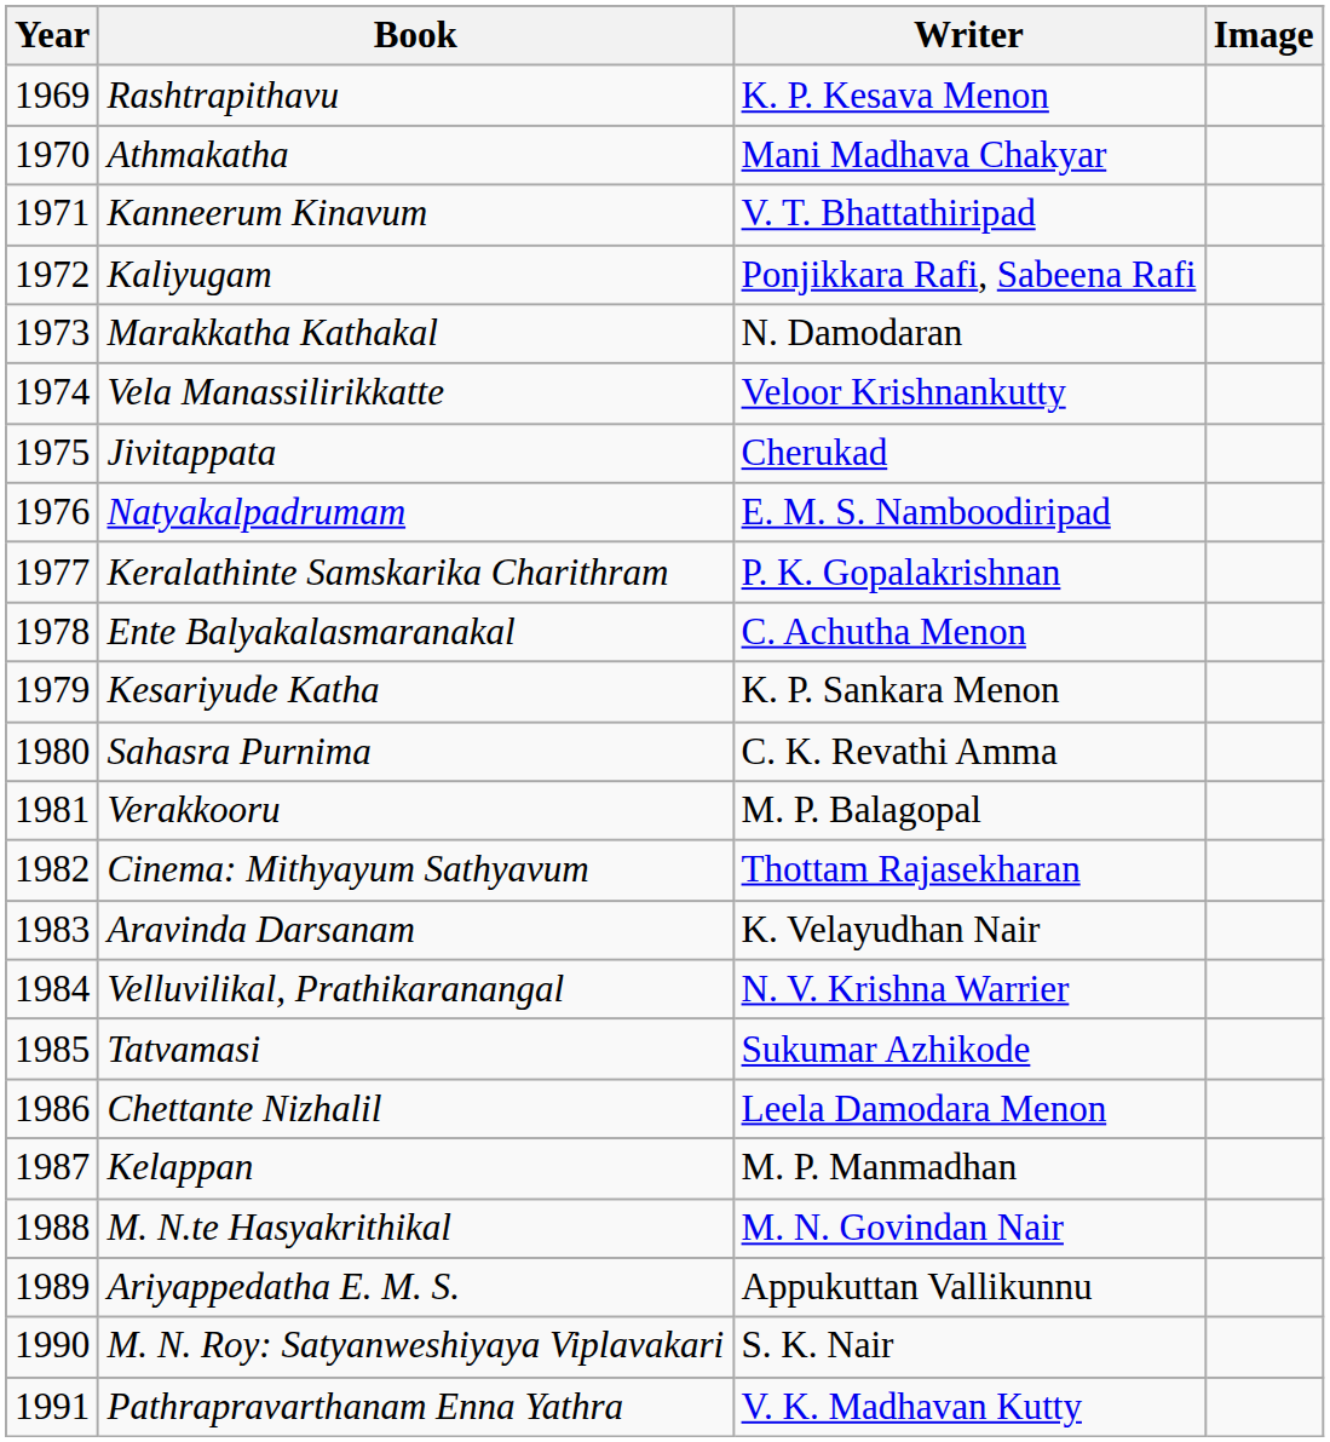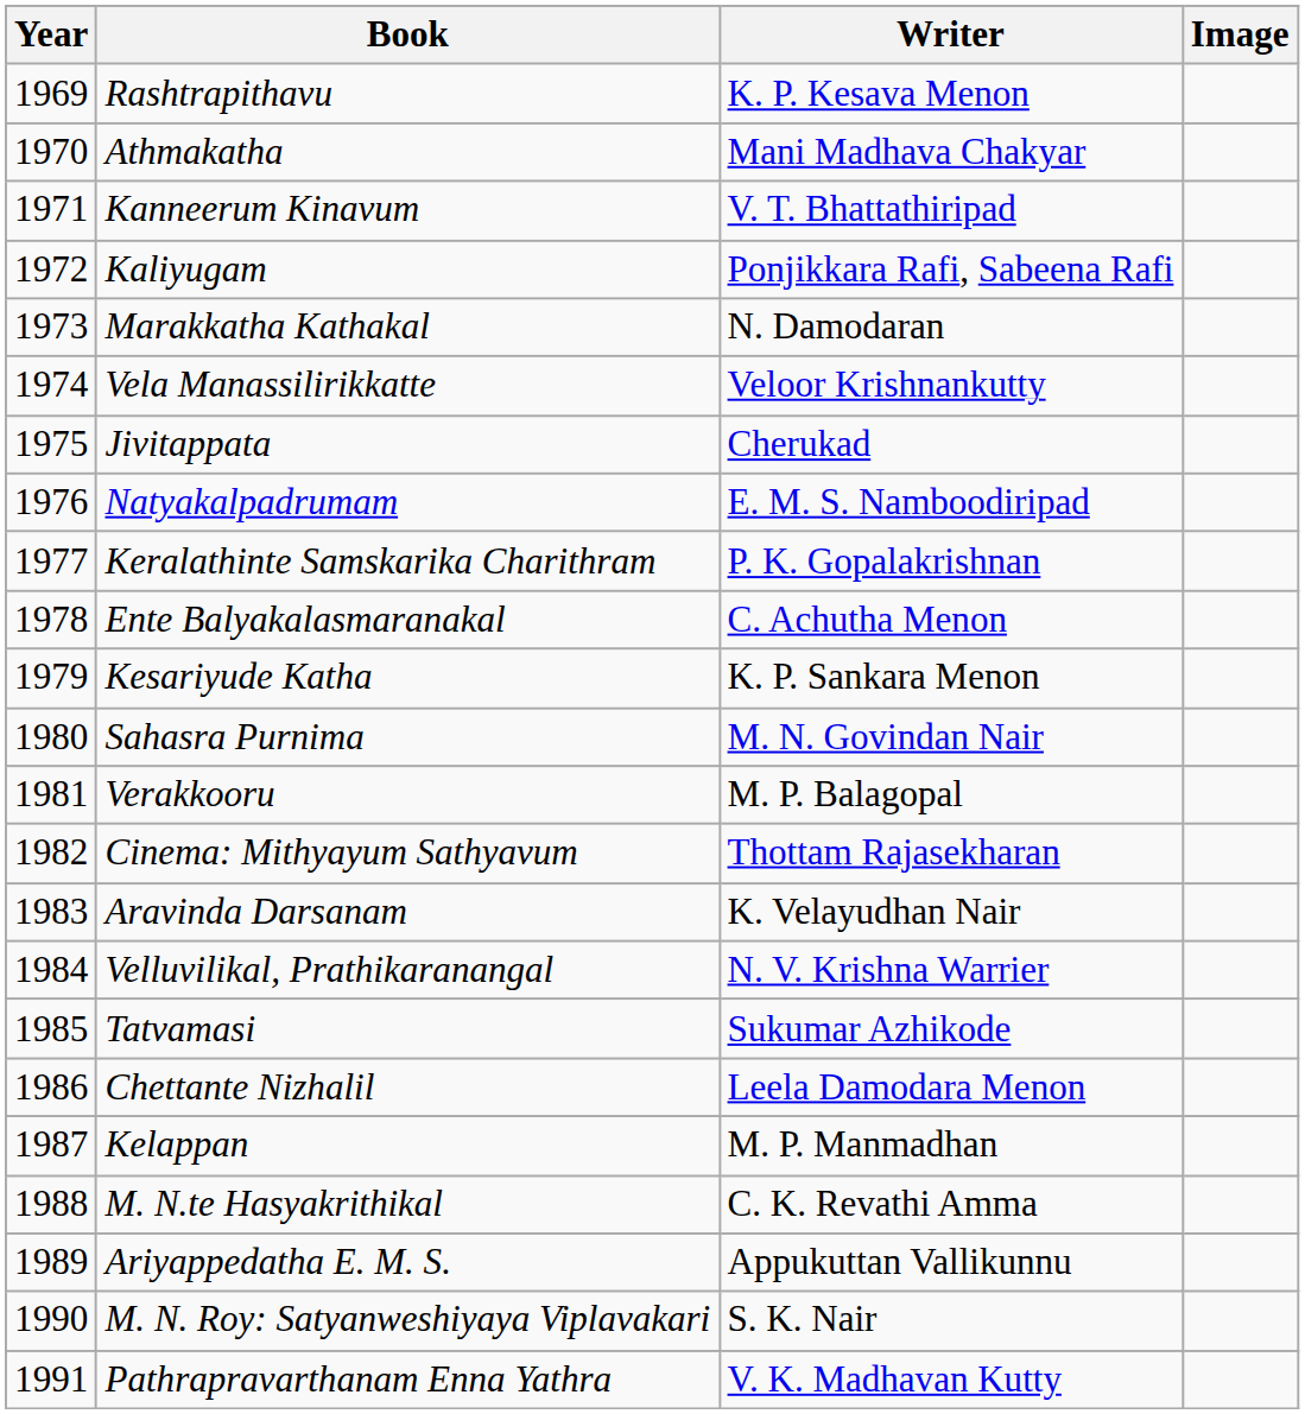Sahasra Purnima | Writer: C. K. Revathi Amma -> M. N. Govindan Nair
M. N.te Hasyakrithikal | Writer: M. N. Govindan Nair -> C. K. Revathi Amma
